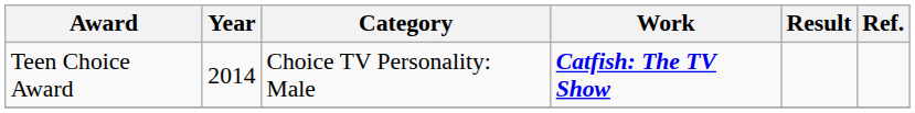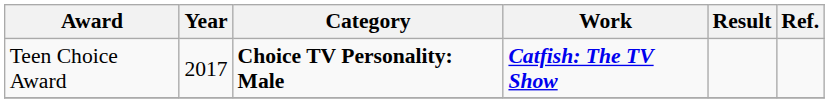Teen Choice Award | Year: 2014 -> 2017
Teen Choice Award | Category: normal -> bold
